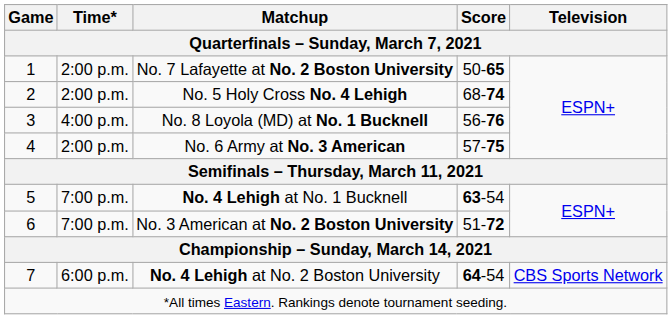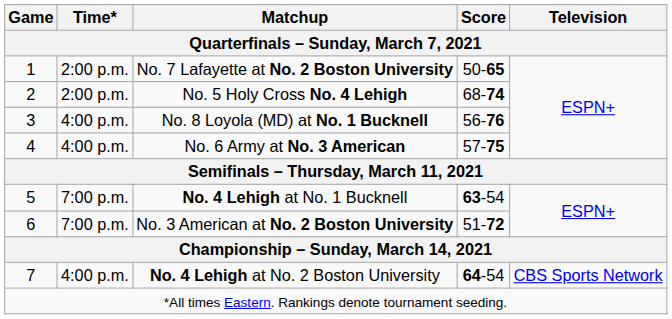No. 6 Army at No. 3 American | Time*: 2:00 p.m. -> 4:00 p.m.
No. 4 Lehigh at No. 2 Boston University | Time*: 6:00 p.m. -> 4:00 p.m.
